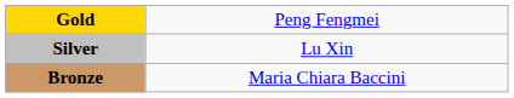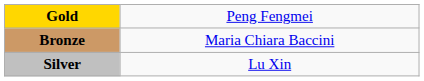rows swapped: Silver <-> Bronze
